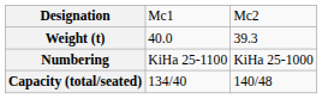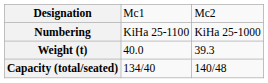rows swapped: Numbering <-> Weight (t)
